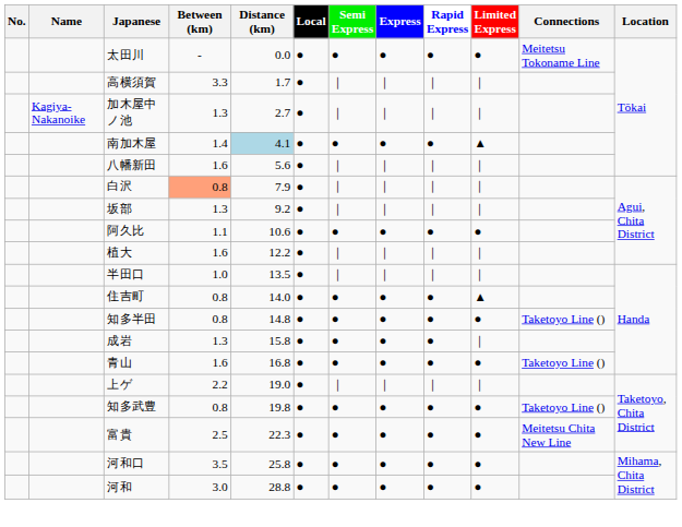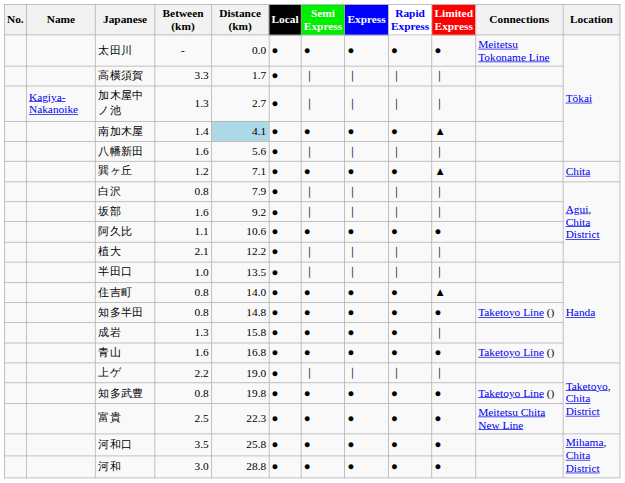+ row: 巽ヶ丘 | 1.2 | 7.1 | ● | ● | ● | ● | ▲ | Chita
白沢 | Between (km): lightsalmon background -> no background
坂部 | Between (km): 1.3 -> 1.6
植大 | Between (km): 1.6 -> 2.1
